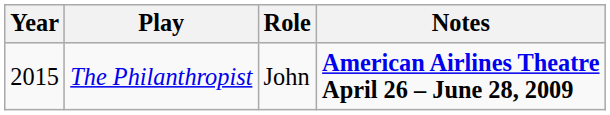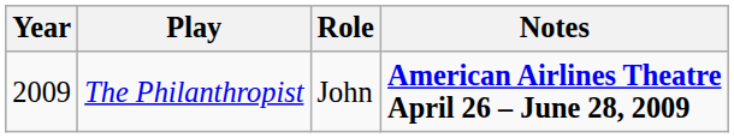The Philanthropist | Year: 2015 -> 2009
